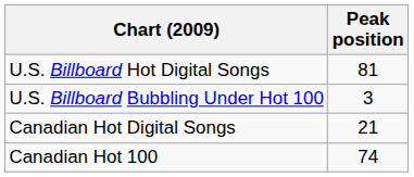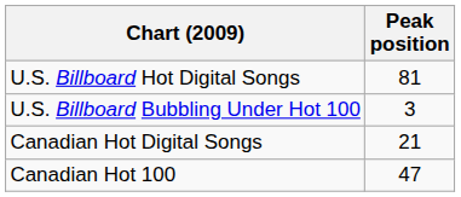Canadian Hot 100 | Peak position: 74 -> 47
